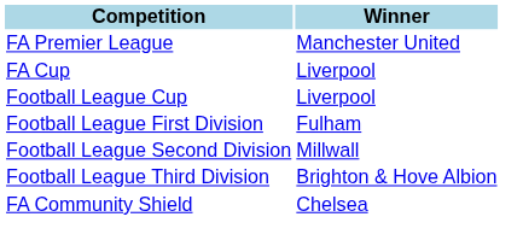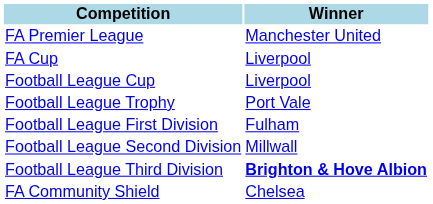+ row: Football League Trophy | Port Vale
Football League Third Division | Winner: normal -> bold
